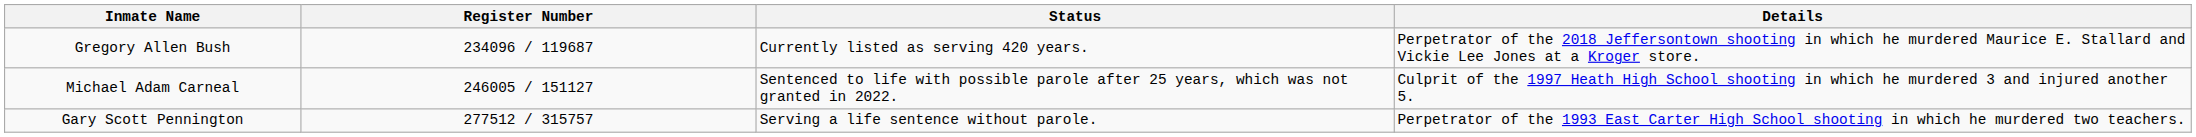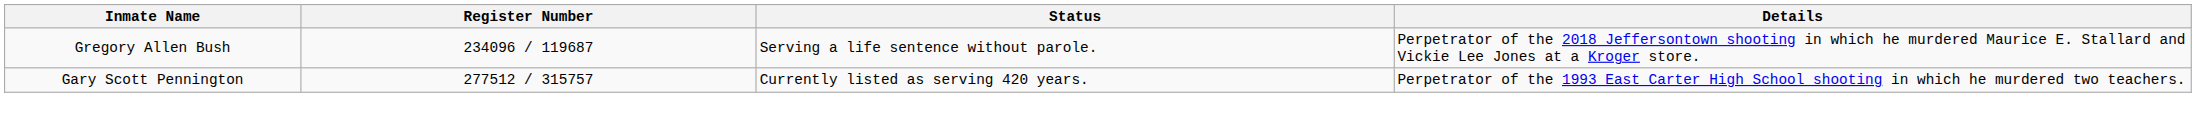Gregory Allen Bush | Status: Currently listed as serving 420 years. -> Serving a life sentence without parole.
- row: Michael Adam Carneal | 246005 / 151127 | Sentenced to life with possible parole after 25 years, which was not granted in 2022. | Culprit of the 1997 Heath High School shooting in which he murdered 3 and injured another 5.
Gary Scott Pennington | Status: Serving a life sentence without parole. -> Currently listed as serving 420 years.
